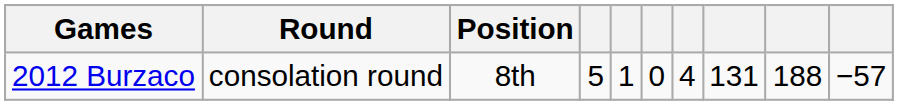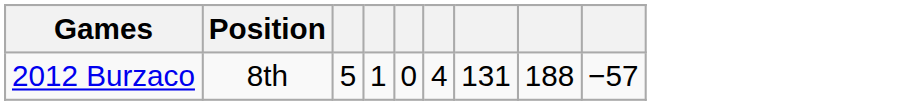- column: Round | consolation round
